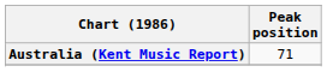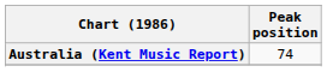Australia (Kent Music Report) | Peak position: 71 -> 74
